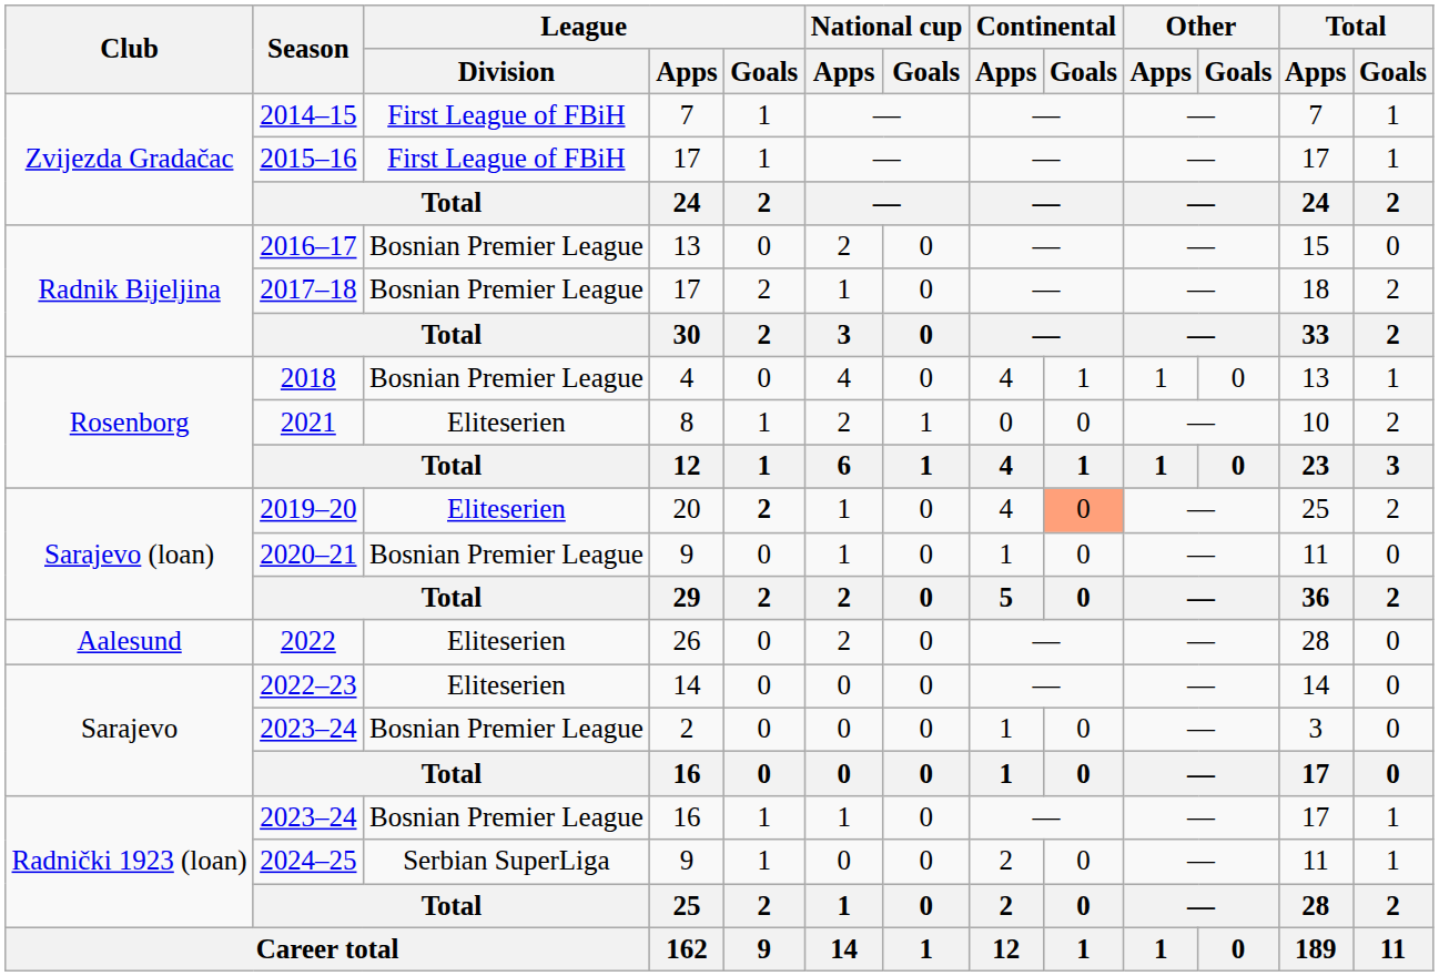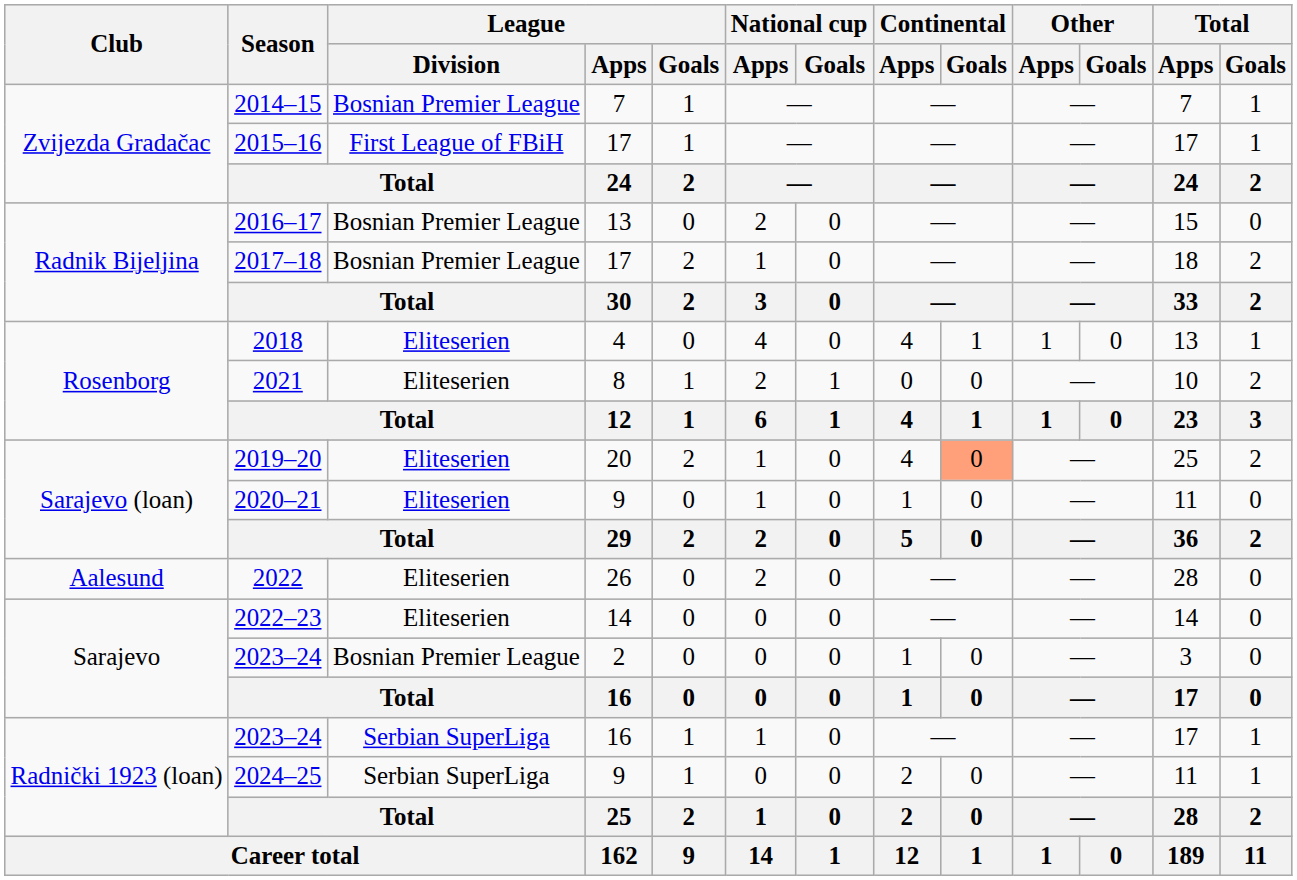2014–15 | League / Division: First League of FBiH -> Bosnian Premier League
2018 | League / Division: Bosnian Premier League -> Eliteserien
2019–20 | League / Goals: bold -> normal
2020–21 | League / Division: Bosnian Premier League -> Eliteserien
2023–24 / 16 | League / Division: Bosnian Premier League -> Serbian SuperLiga
